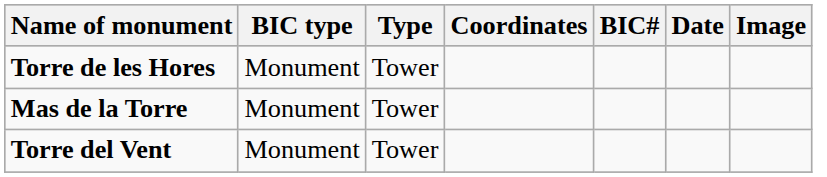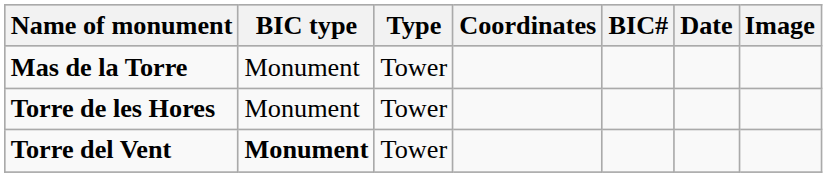rows swapped: Mas de la Torre <-> Torre de les Hores
Torre del Vent | BIC type: normal -> bold
